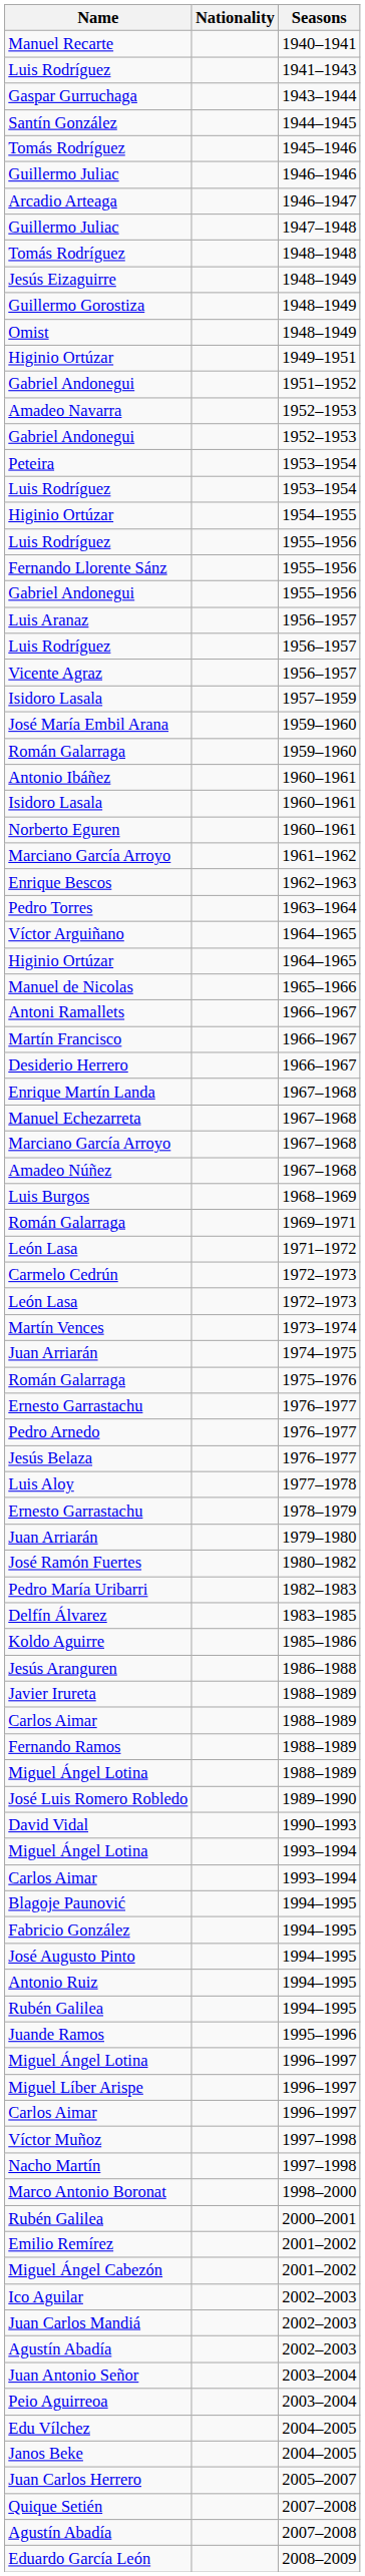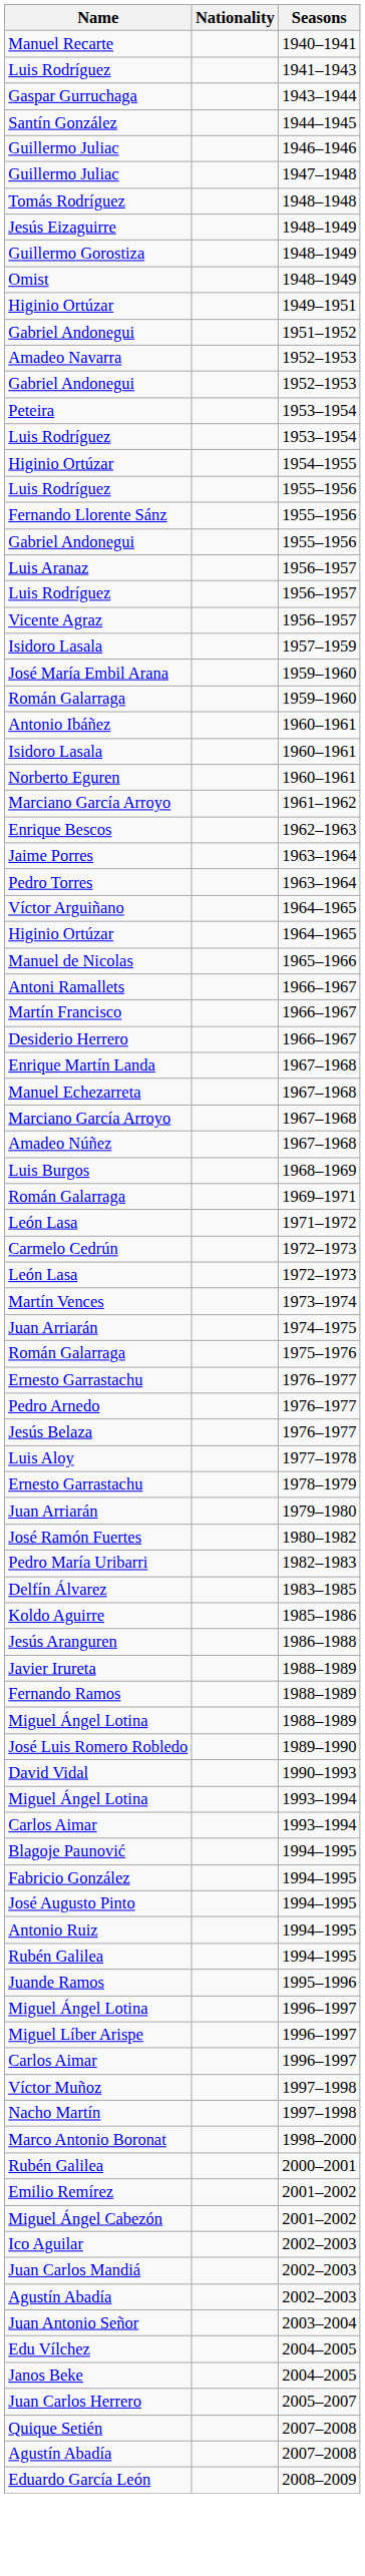- row: Tomás Rodríguez | 1945–1946
- row: Arcadio Arteaga | 1946–1947
+ row: Jaime Porres | 1963–1964
- row: Carlos Aimar | 1988–1989
- row: Peio Aguirreoa | 2003–2004
